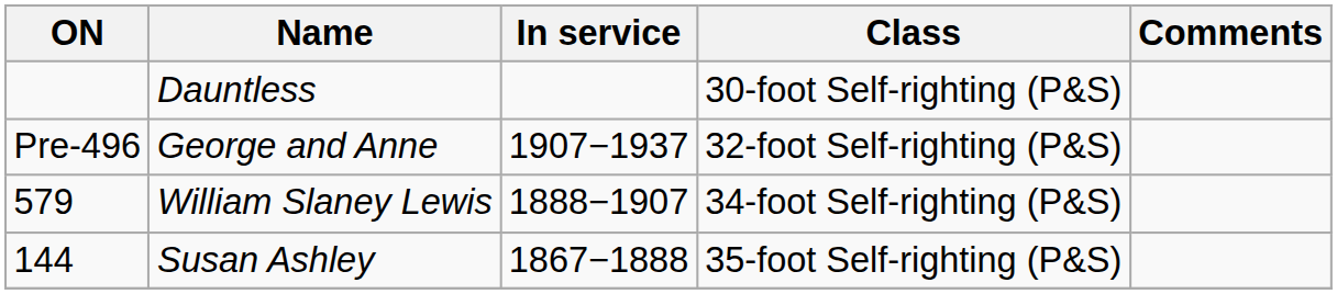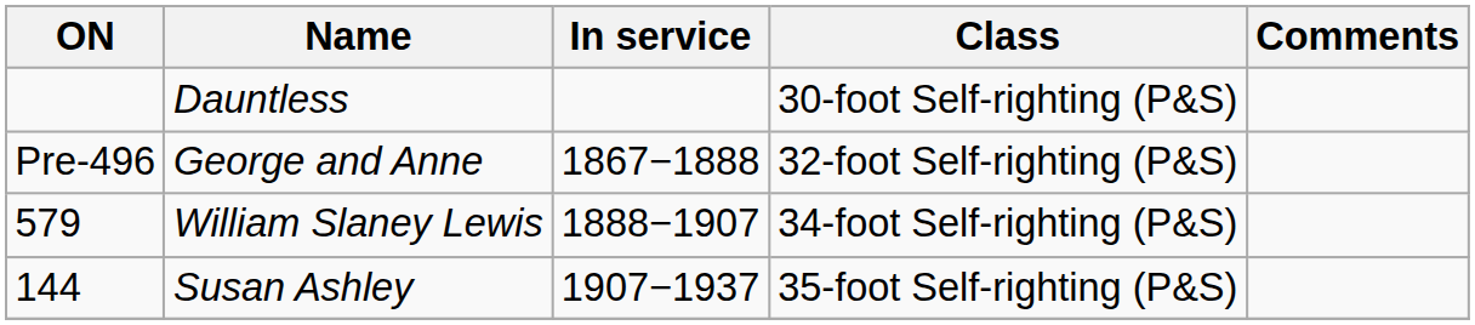George and Anne | In service: 1907−1937 -> 1867−1888
Susan Ashley | In service: 1867−1888 -> 1907−1937
